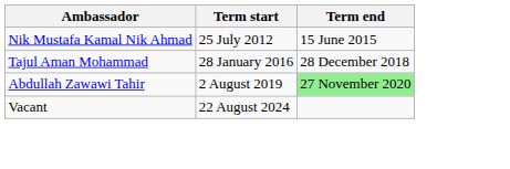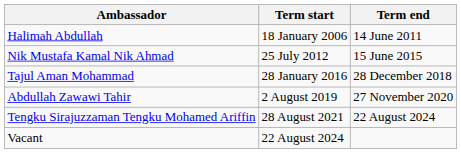+ row: Halimah Abdullah | 18 January 2006 | 14 June 2011
Abdullah Zawawi Tahir | Term end: lightgreen background -> no background
+ row: Tengku Sirajuzzaman Tengku Mohamed Ariffin | 28 August 2021 | 22 August 2024
